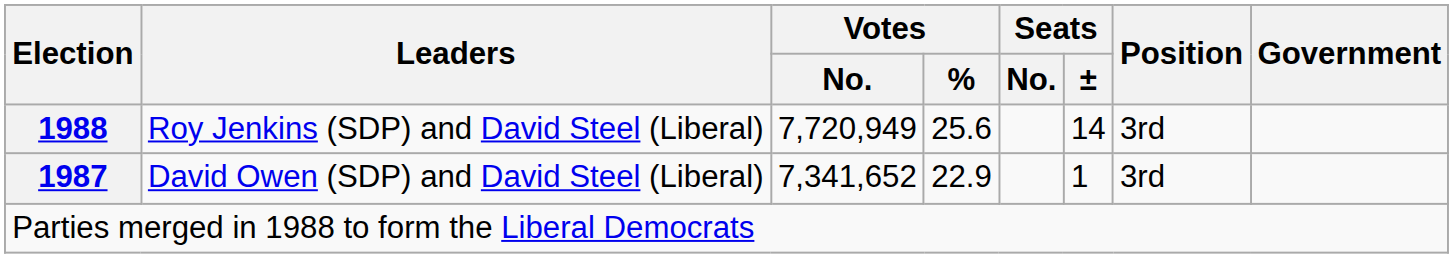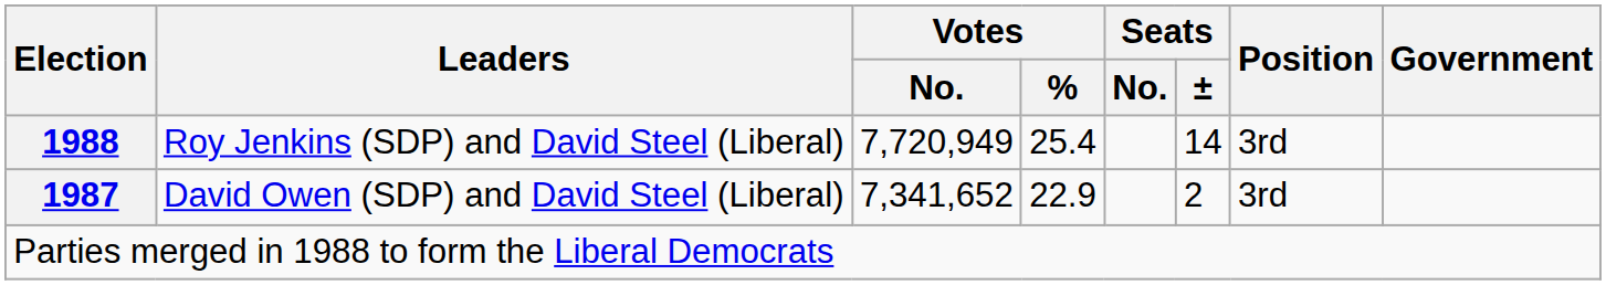Roy Jenkins (SDP) and David Steel (Liberal) | Votes / %: 25.6 -> 25.4
David Owen (SDP) and David Steel (Liberal) | Seats / ±: 1 -> 2
